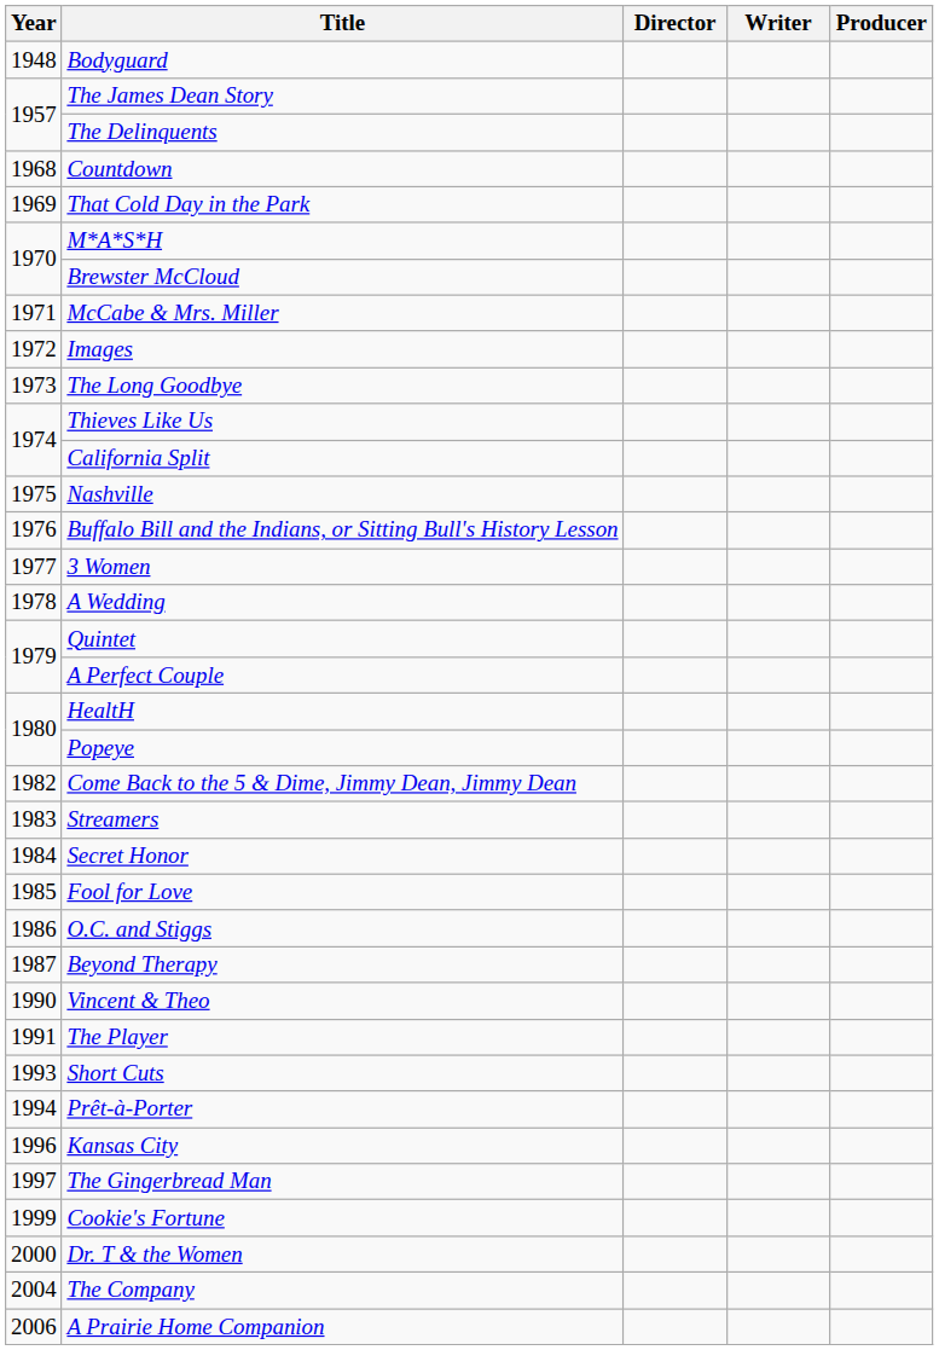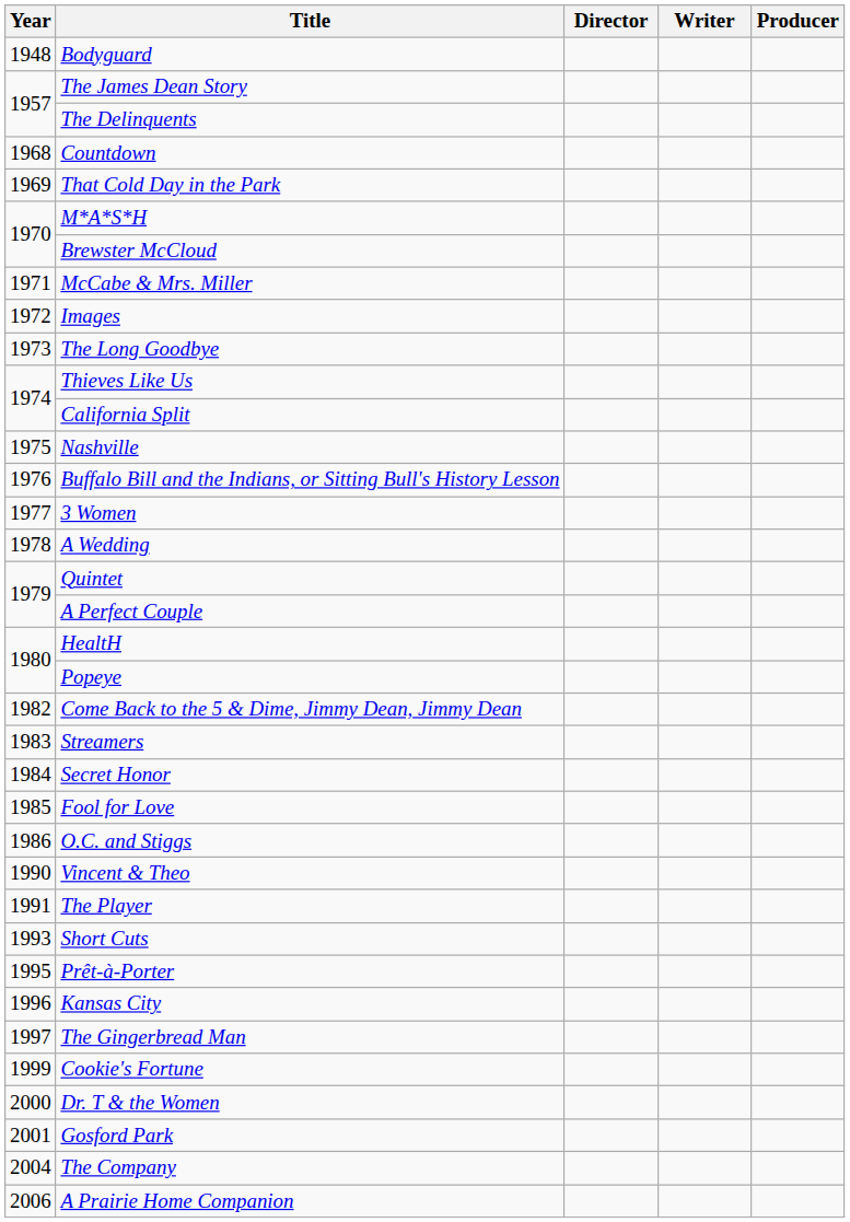- row: 1987 | Beyond Therapy
Prêt-à-Porter | Year: 1994 -> 1995
+ row: 2001 | Gosford Park
